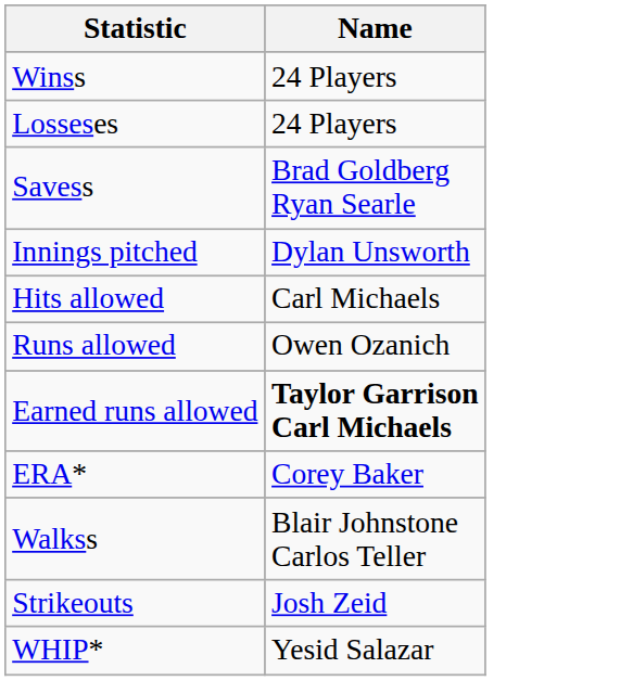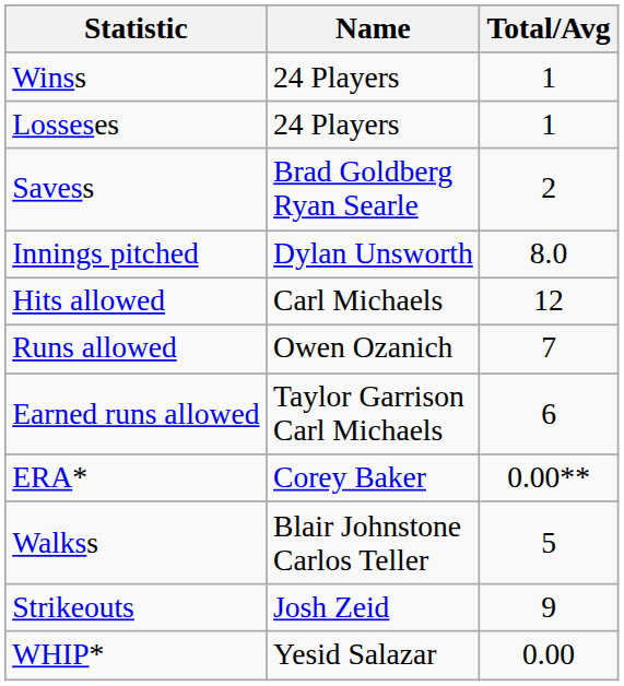+ column: Total/Avg | 1 | 1 | 2 | 8.0 | 12 | 7 | 6 | 0.00** | 5 | 9 | 0.00
Earned runs allowed | Name: bold -> normal
